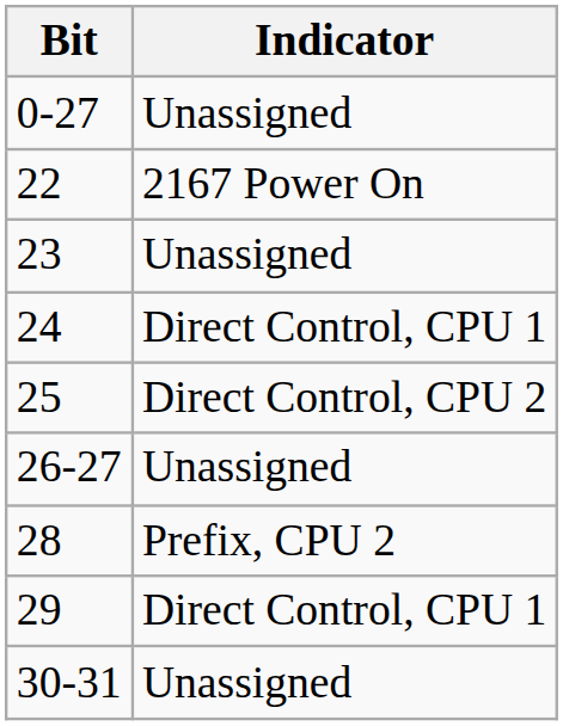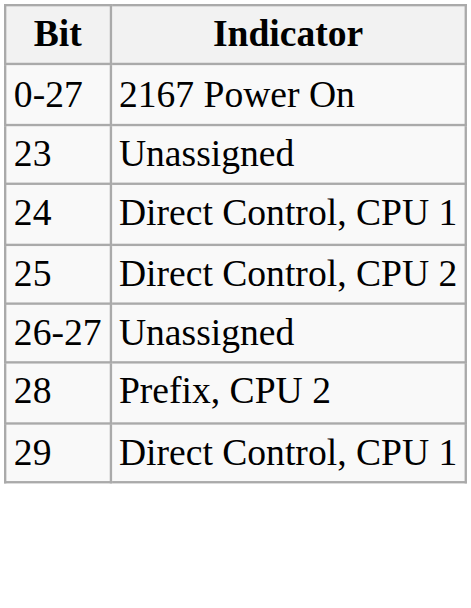0-27 | Indicator: Unassigned -> 2167 Power On
- row: 22 | 2167 Power On
- row: 30-31 | Unassigned
